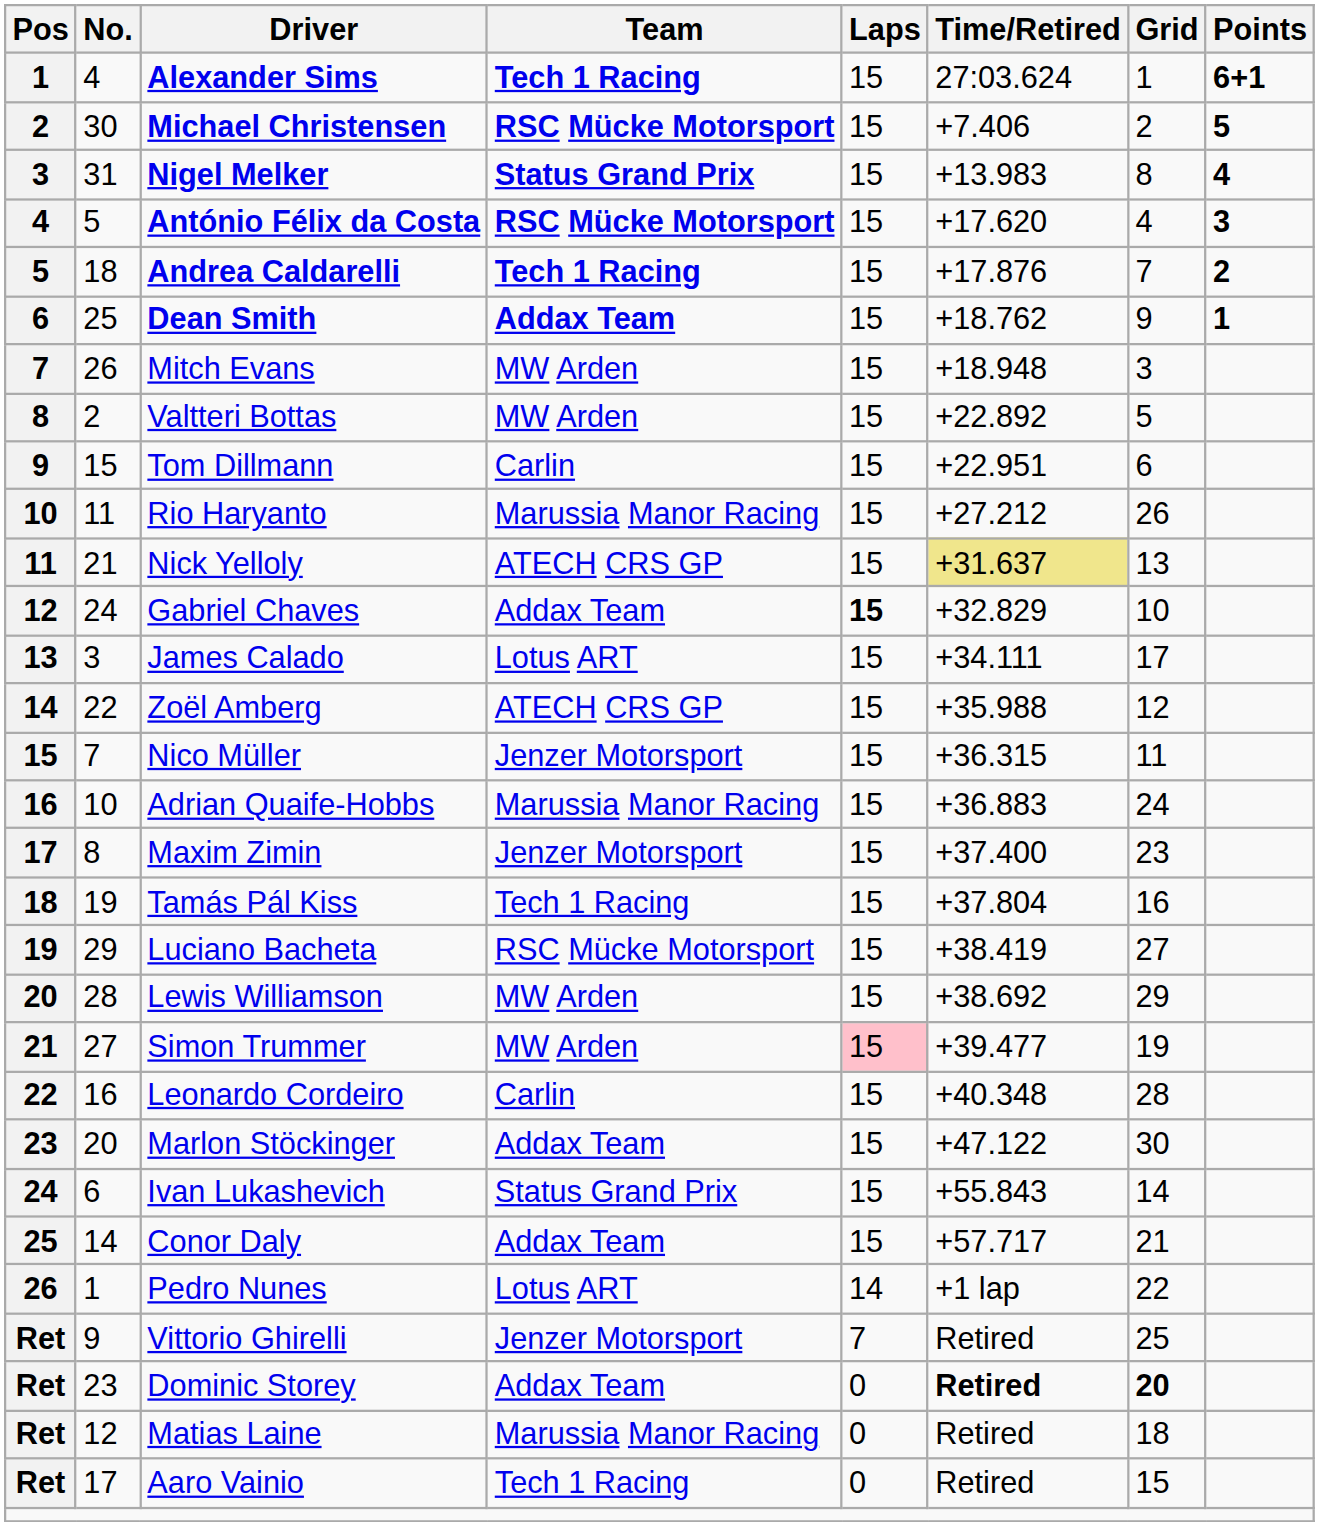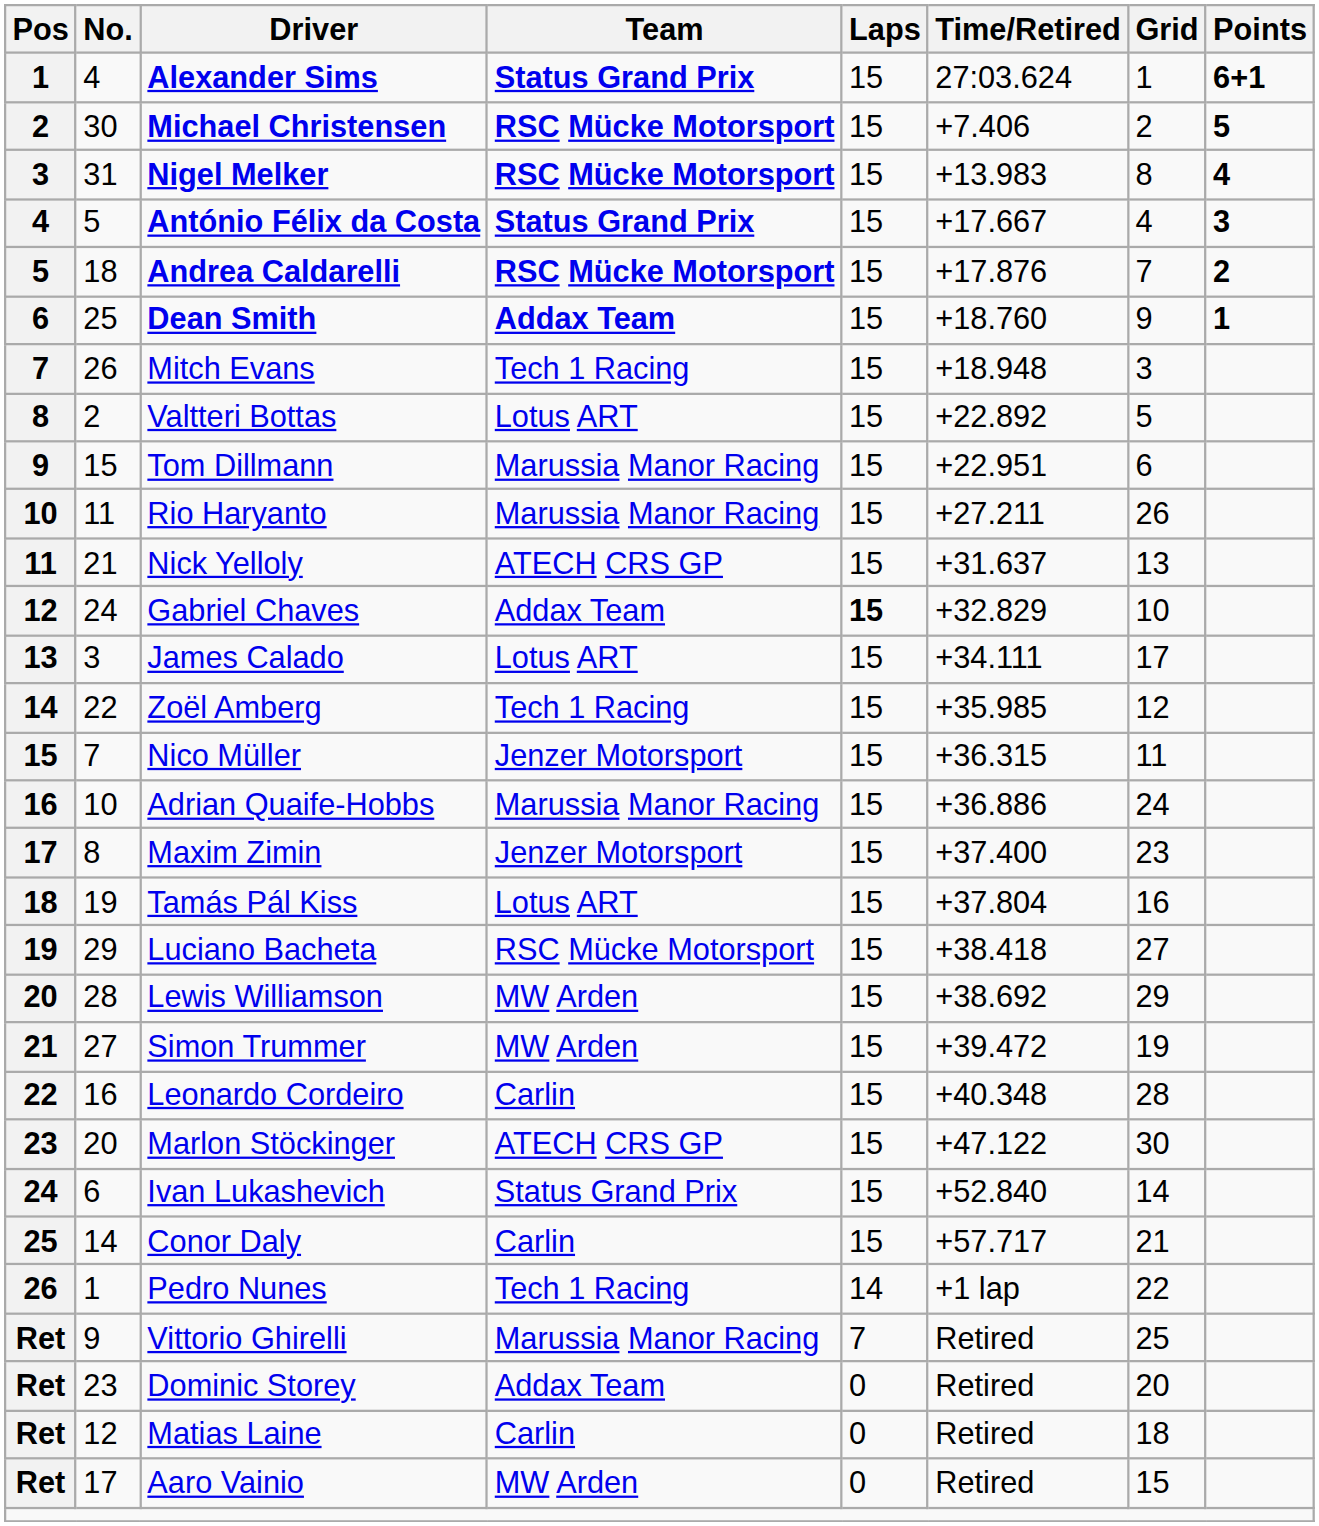Alexander Sims | Team: Tech 1 Racing -> Status Grand Prix
Nigel Melker | Team: Status Grand Prix -> RSC Mücke Motorsport
António Félix da Costa | Team: RSC Mücke Motorsport -> Status Grand Prix
António Félix da Costa | Time/Retired: +17.620 -> +17.667
Andrea Caldarelli | Team: Tech 1 Racing -> RSC Mücke Motorsport
Dean Smith | Time/Retired: +18.762 -> +18.760
Mitch Evans | Team: MW Arden -> Tech 1 Racing
Valtteri Bottas | Team: MW Arden -> Lotus ART
Tom Dillmann | Team: Carlin -> Marussia Manor Racing
Rio Haryanto | Time/Retired: +27.212 -> +27.211
Nick Yelloly | Time/Retired: khaki background -> no background
Zoël Amberg | Team: ATECH CRS GP -> Tech 1 Racing
Zoël Amberg | Time/Retired: +35.988 -> +35.985
Adrian Quaife-Hobbs | Time/Retired: +36.883 -> +36.886
Tamás Pál Kiss | Team: Tech 1 Racing -> Lotus ART
Luciano Bacheta | Time/Retired: +38.419 -> +38.418
Simon Trummer | Laps: pink background -> no background
Simon Trummer | Time/Retired: +39.477 -> +39.472
Marlon Stöckinger | Team: Addax Team -> ATECH CRS GP
Ivan Lukashevich | Time/Retired: +55.843 -> +52.840
Conor Daly | Team: Addax Team -> Carlin
Pedro Nunes | Team: Lotus ART -> Tech 1 Racing
Vittorio Ghirelli | Team: Jenzer Motorsport -> Marussia Manor Racing
Dominic Storey | Time/Retired: bold -> normal
Dominic Storey | Grid: bold -> normal
Matias Laine | Team: Marussia Manor Racing -> Carlin
Aaro Vainio | Team: Tech 1 Racing -> MW Arden
